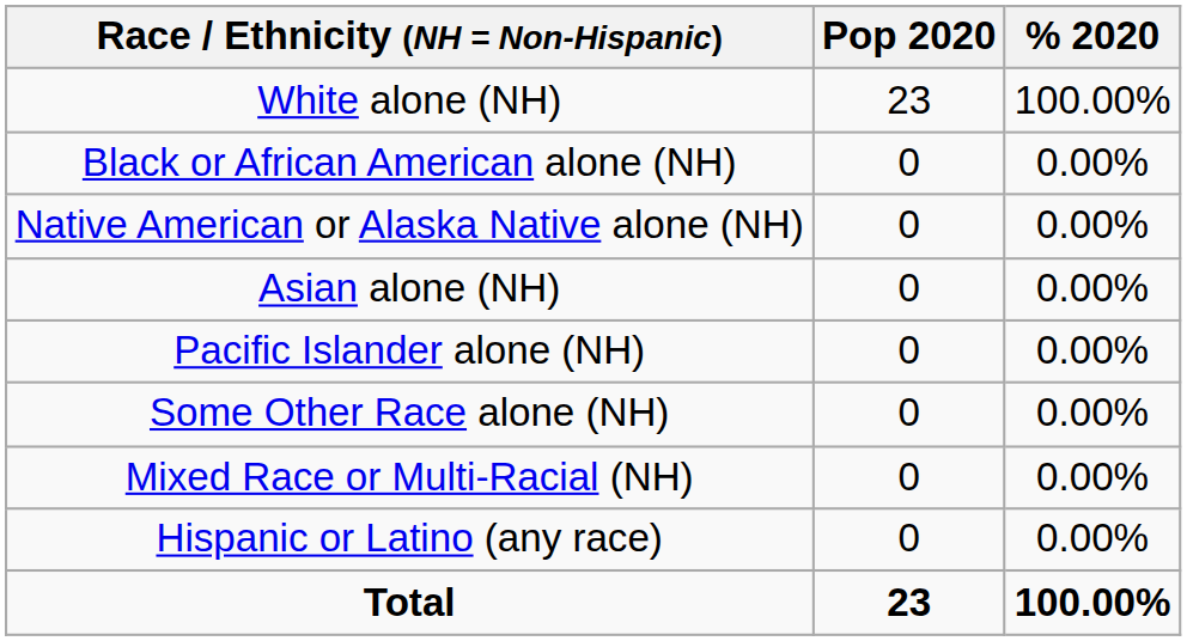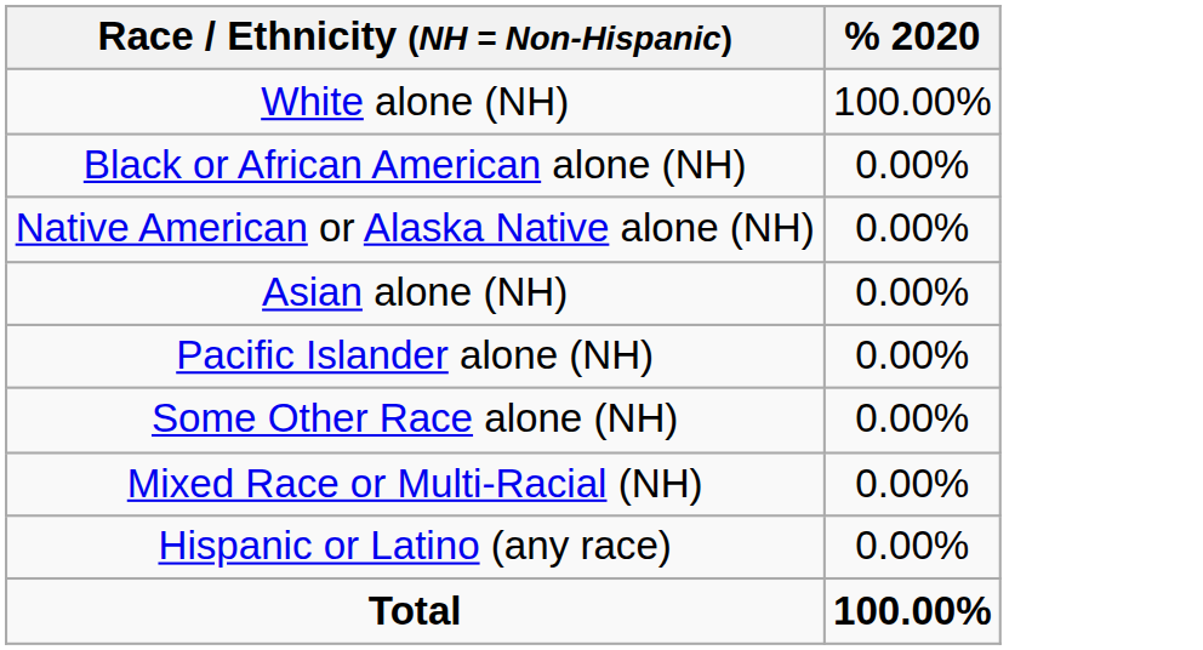- column: Pop 2020 | 23 | 0 | 0 | 0 | 0 | 0 | 0 | 0 | 23
